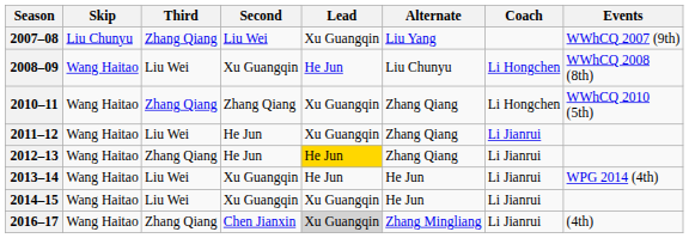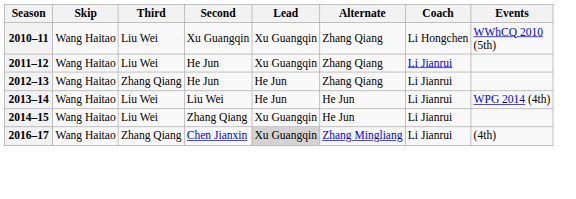- row: 2007–08 | Liu Chunyu | Zhang Qiang | Liu Wei | Xu Guangqin | Liu Yang | WWhCQ 2007 (9th)
- row: 2008–09 | Wang Haitao | Liu Wei | Xu Guangqin | He Jun | Liu Chunyu | Li Hongchen | WWhCQ 2008 (8th)
2010–11 | Third: Zhang Qiang -> Liu Wei
2010–11 | Second: Zhang Qiang -> Xu Guangqin
2012–13 | Lead: gold background -> no background
2013–14 | Second: Xu Guangqin -> Liu Wei
2014–15 | Second: Xu Guangqin -> Zhang Qiang
